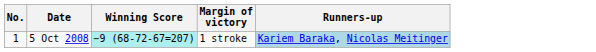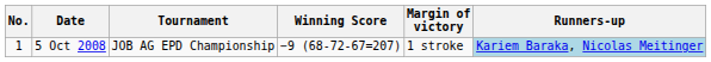+ column: Tournament | JOB AG EPD Championship
5 Oct 2008 | Winning Score: paleturquoise background -> no background
